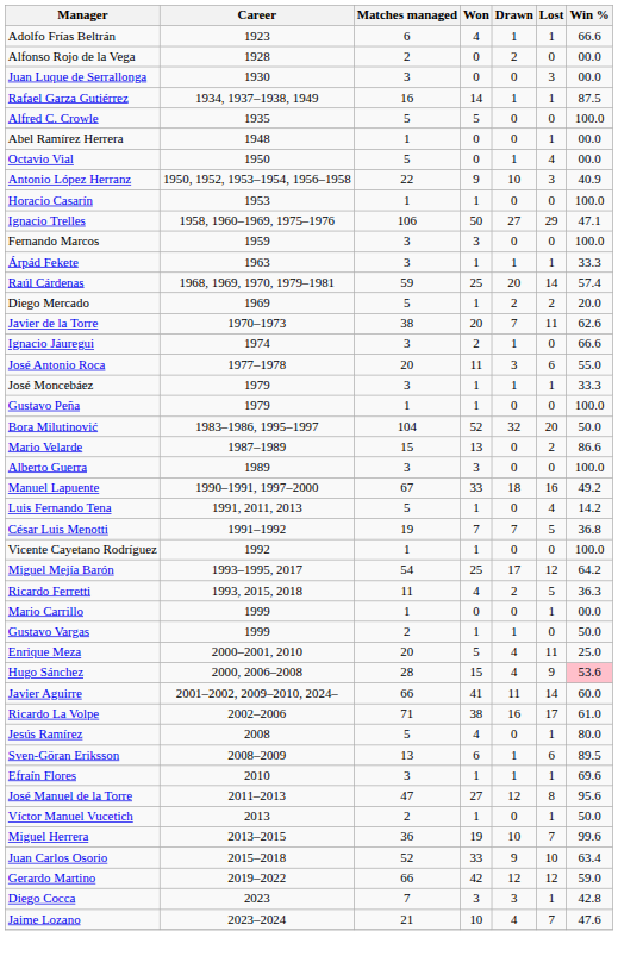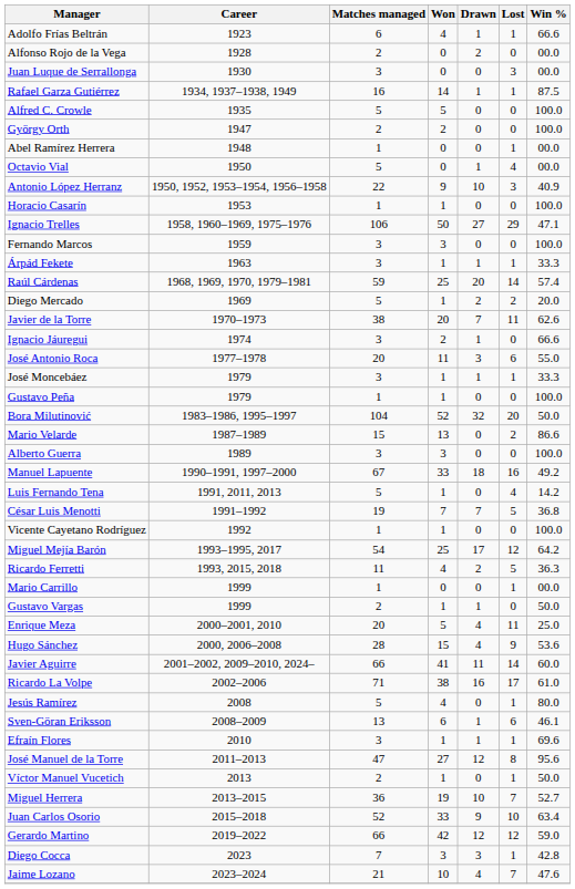+ row: György Orth | 1947 | 2 | 2 | 0 | 0 | 100.0
Hugo Sánchez | Win %: pink background -> no background
Sven-Göran Eriksson | Win %: 89.5 -> 46.1
Miguel Herrera | Win %: 99.6 -> 52.7
